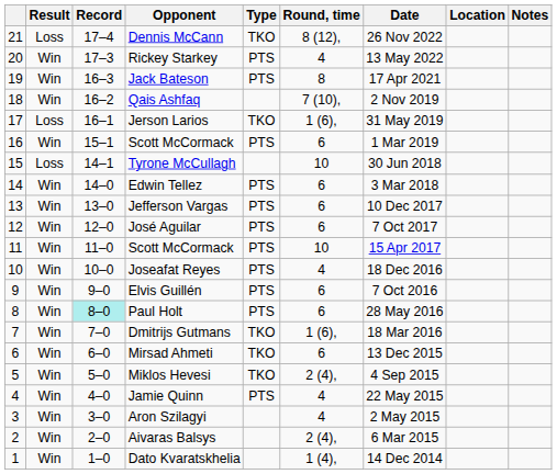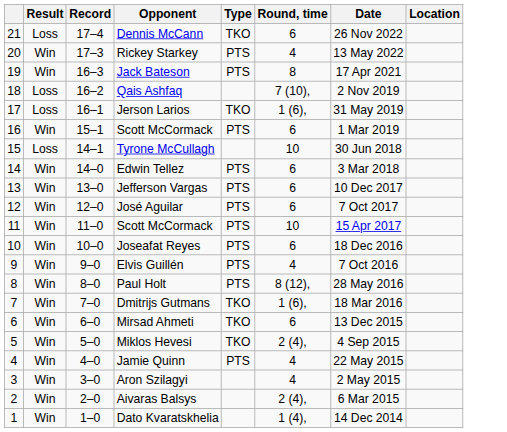- column: Notes
Dennis McCann | Round, time: 8 (12), -> 6
Qais Ashfaq | Result: Win -> Loss
Joseafat Reyes | Round, time: 4 -> 6
Elvis Guillén | Round, time: 6 -> 4
Paul Holt | Record: paleturquoise background -> no background
Paul Holt | Round, time: 6 -> 8 (12),
